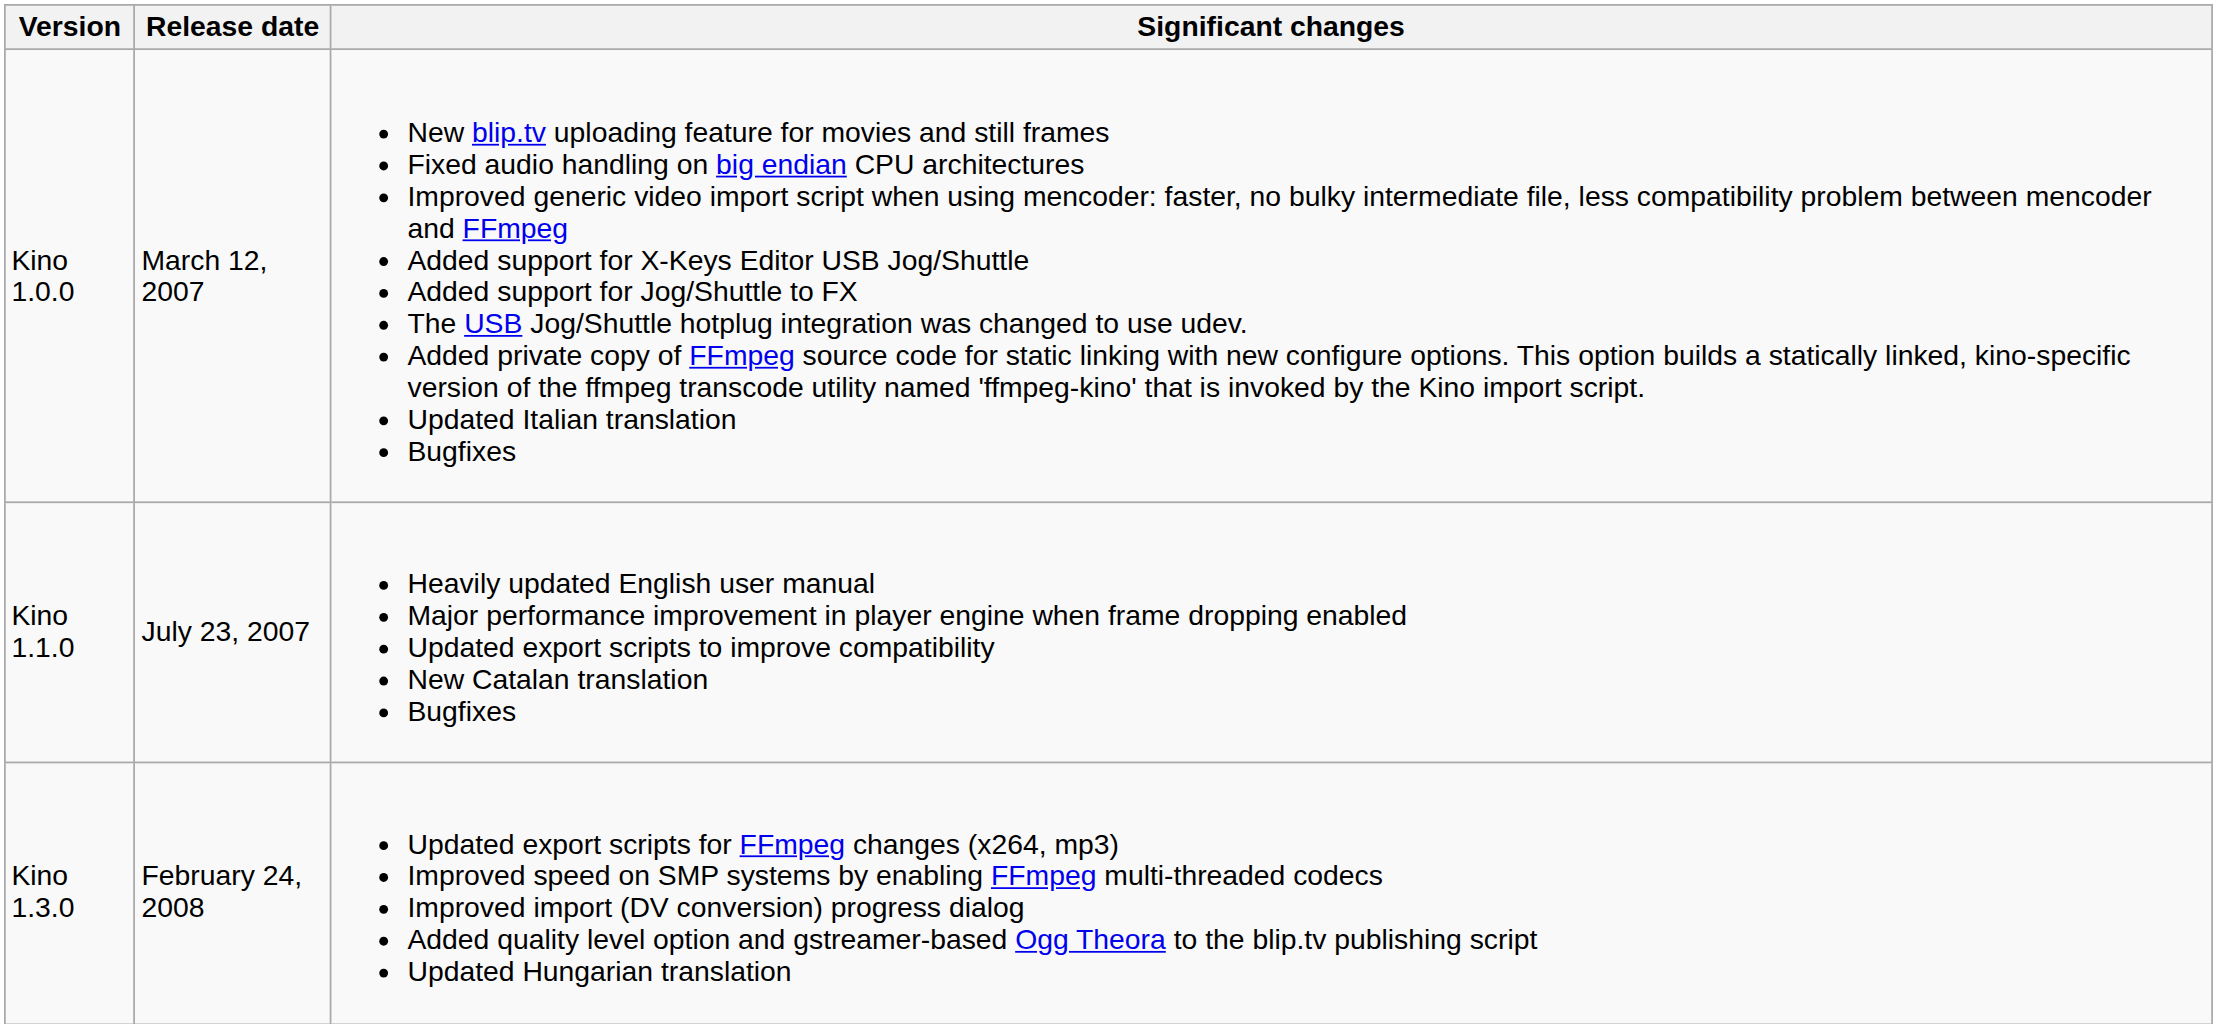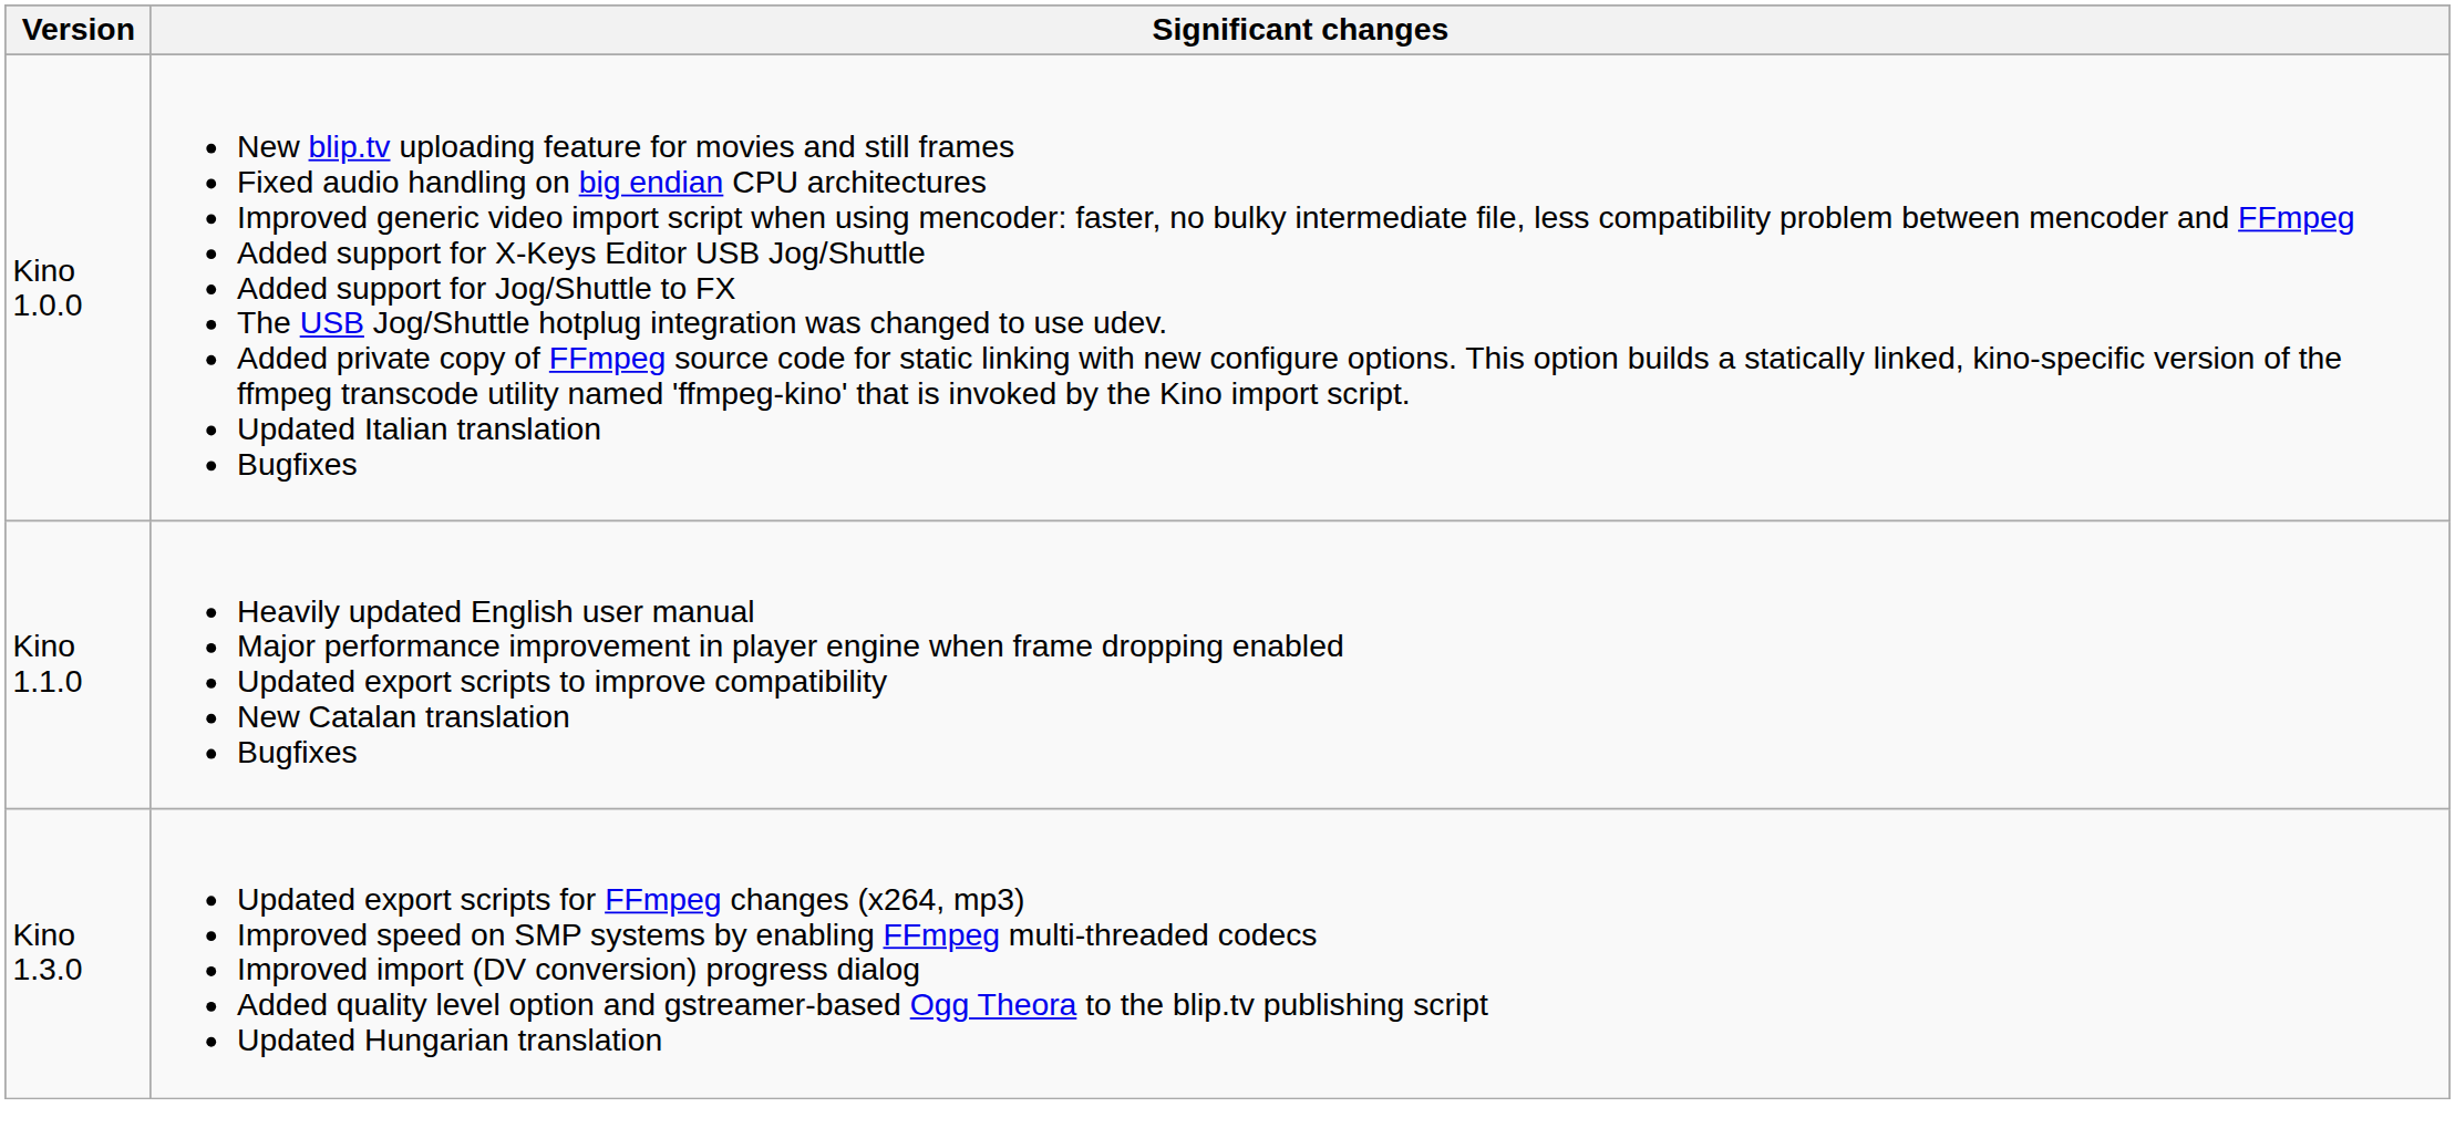- column: Release date | March 12, 2007 | July 23, 2007 | February 24, 2008
